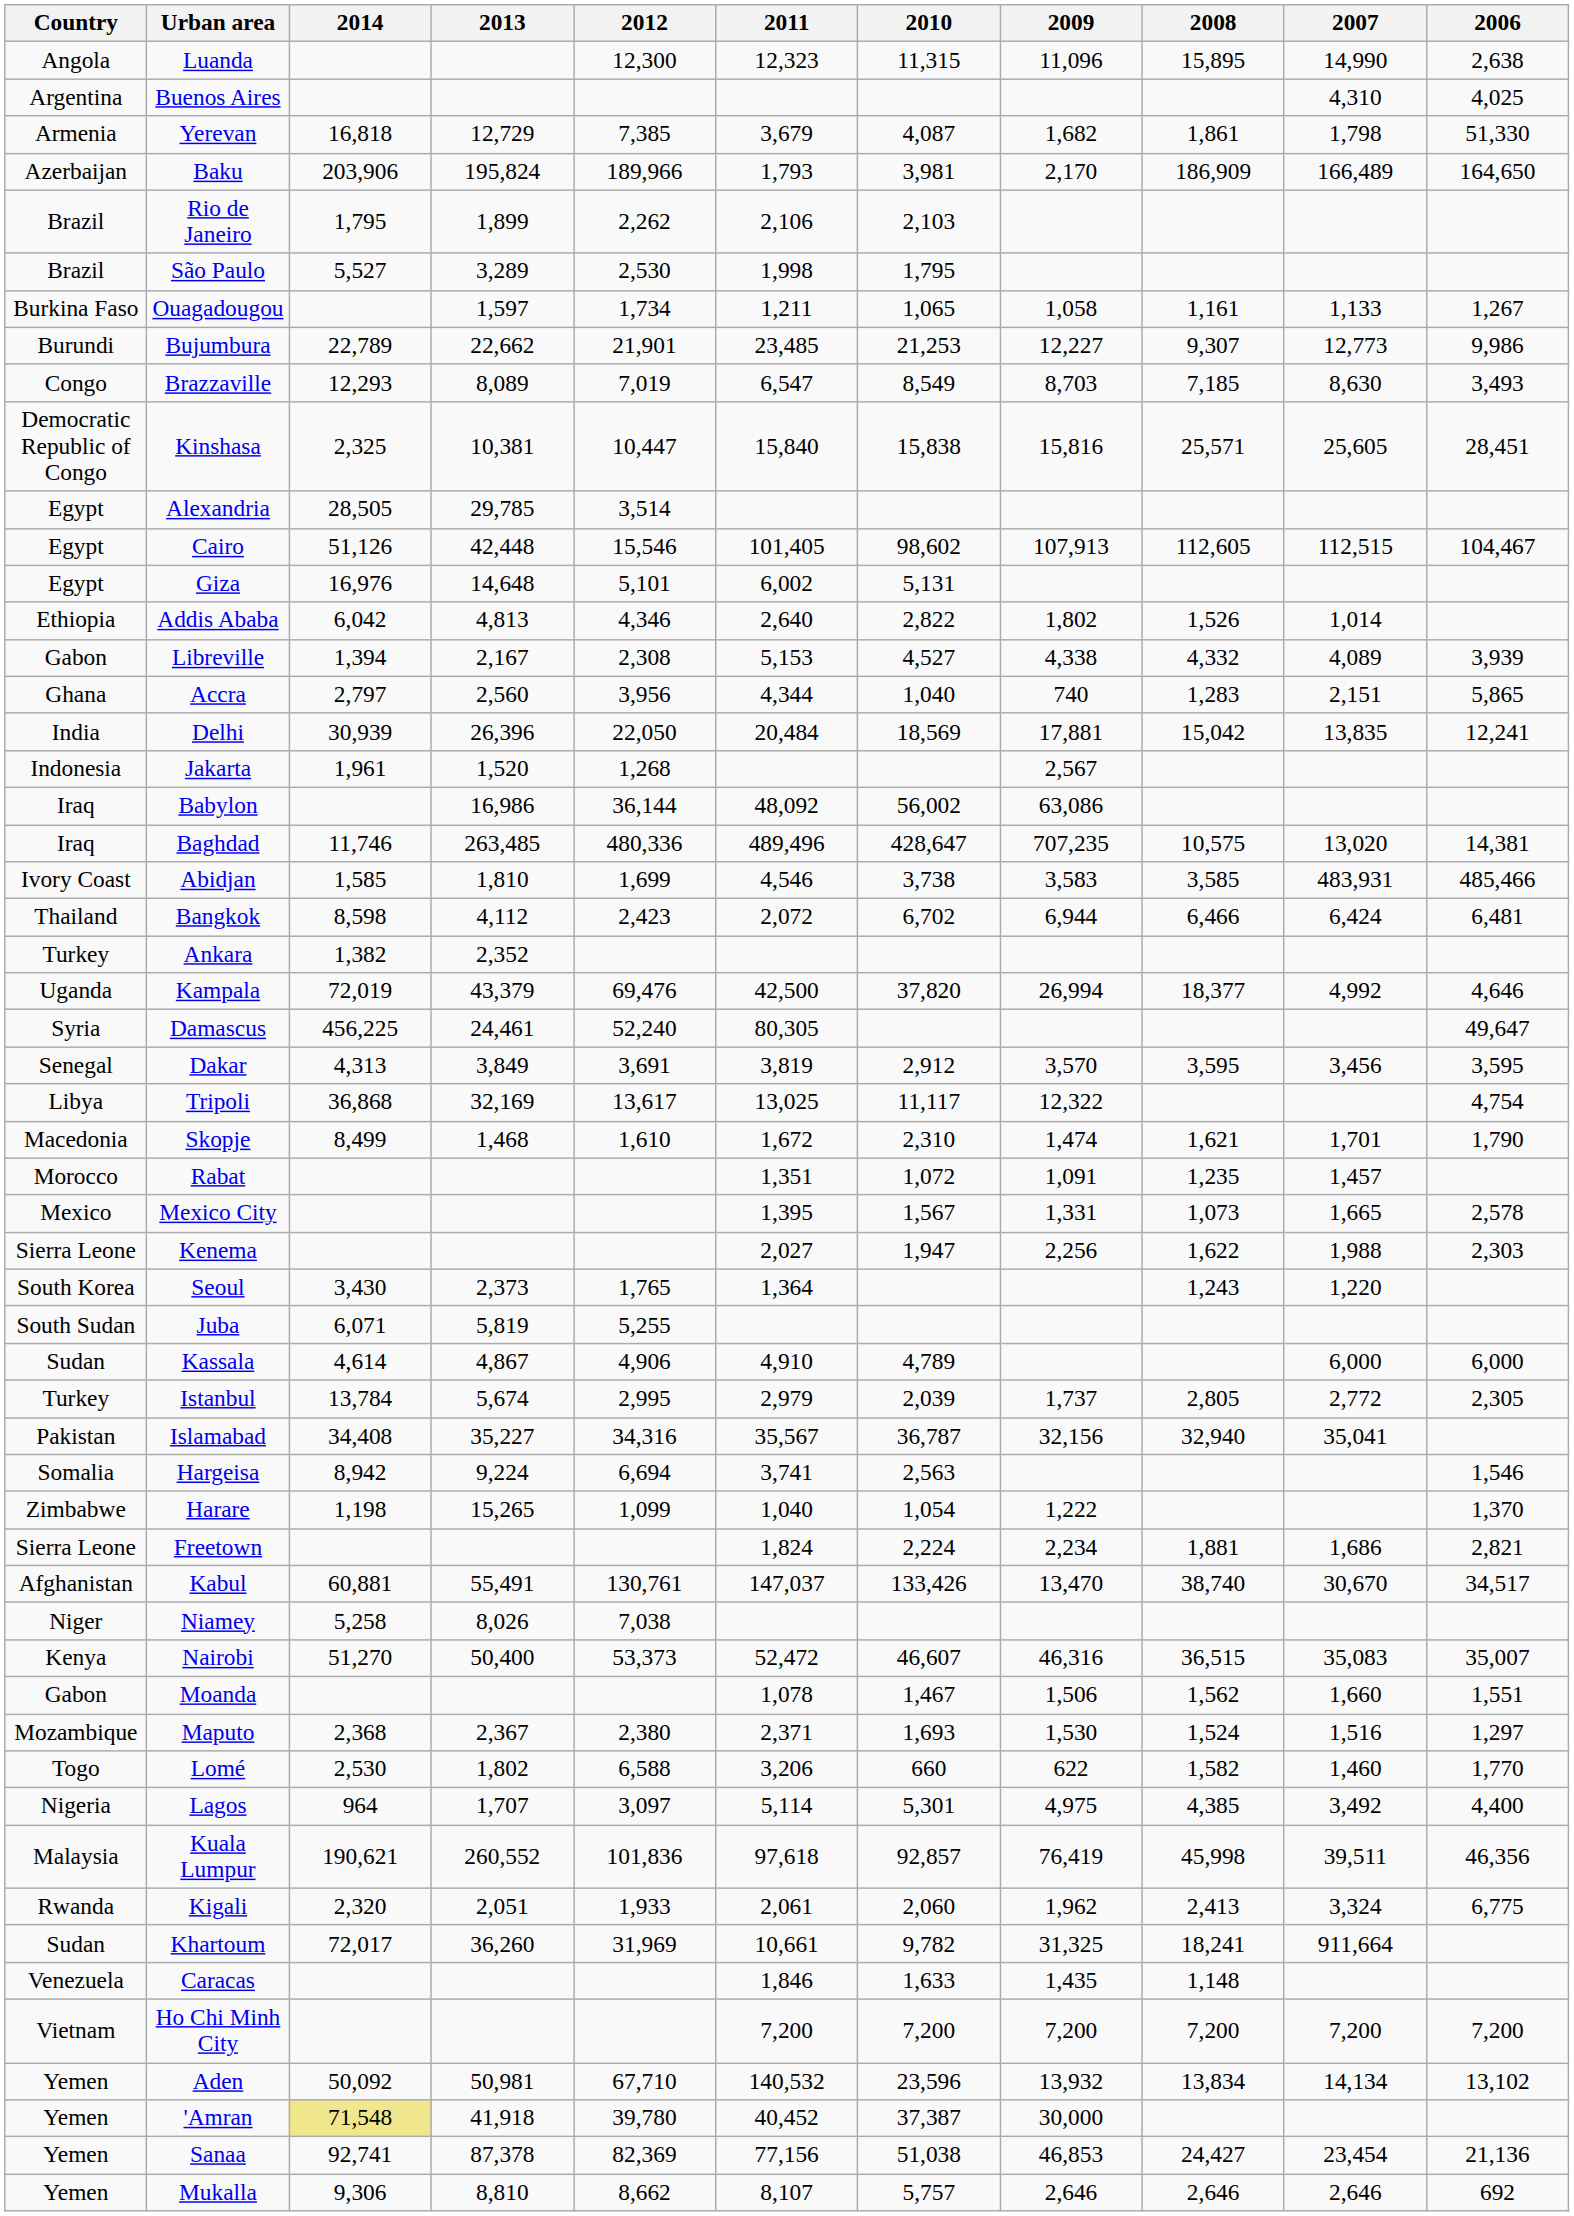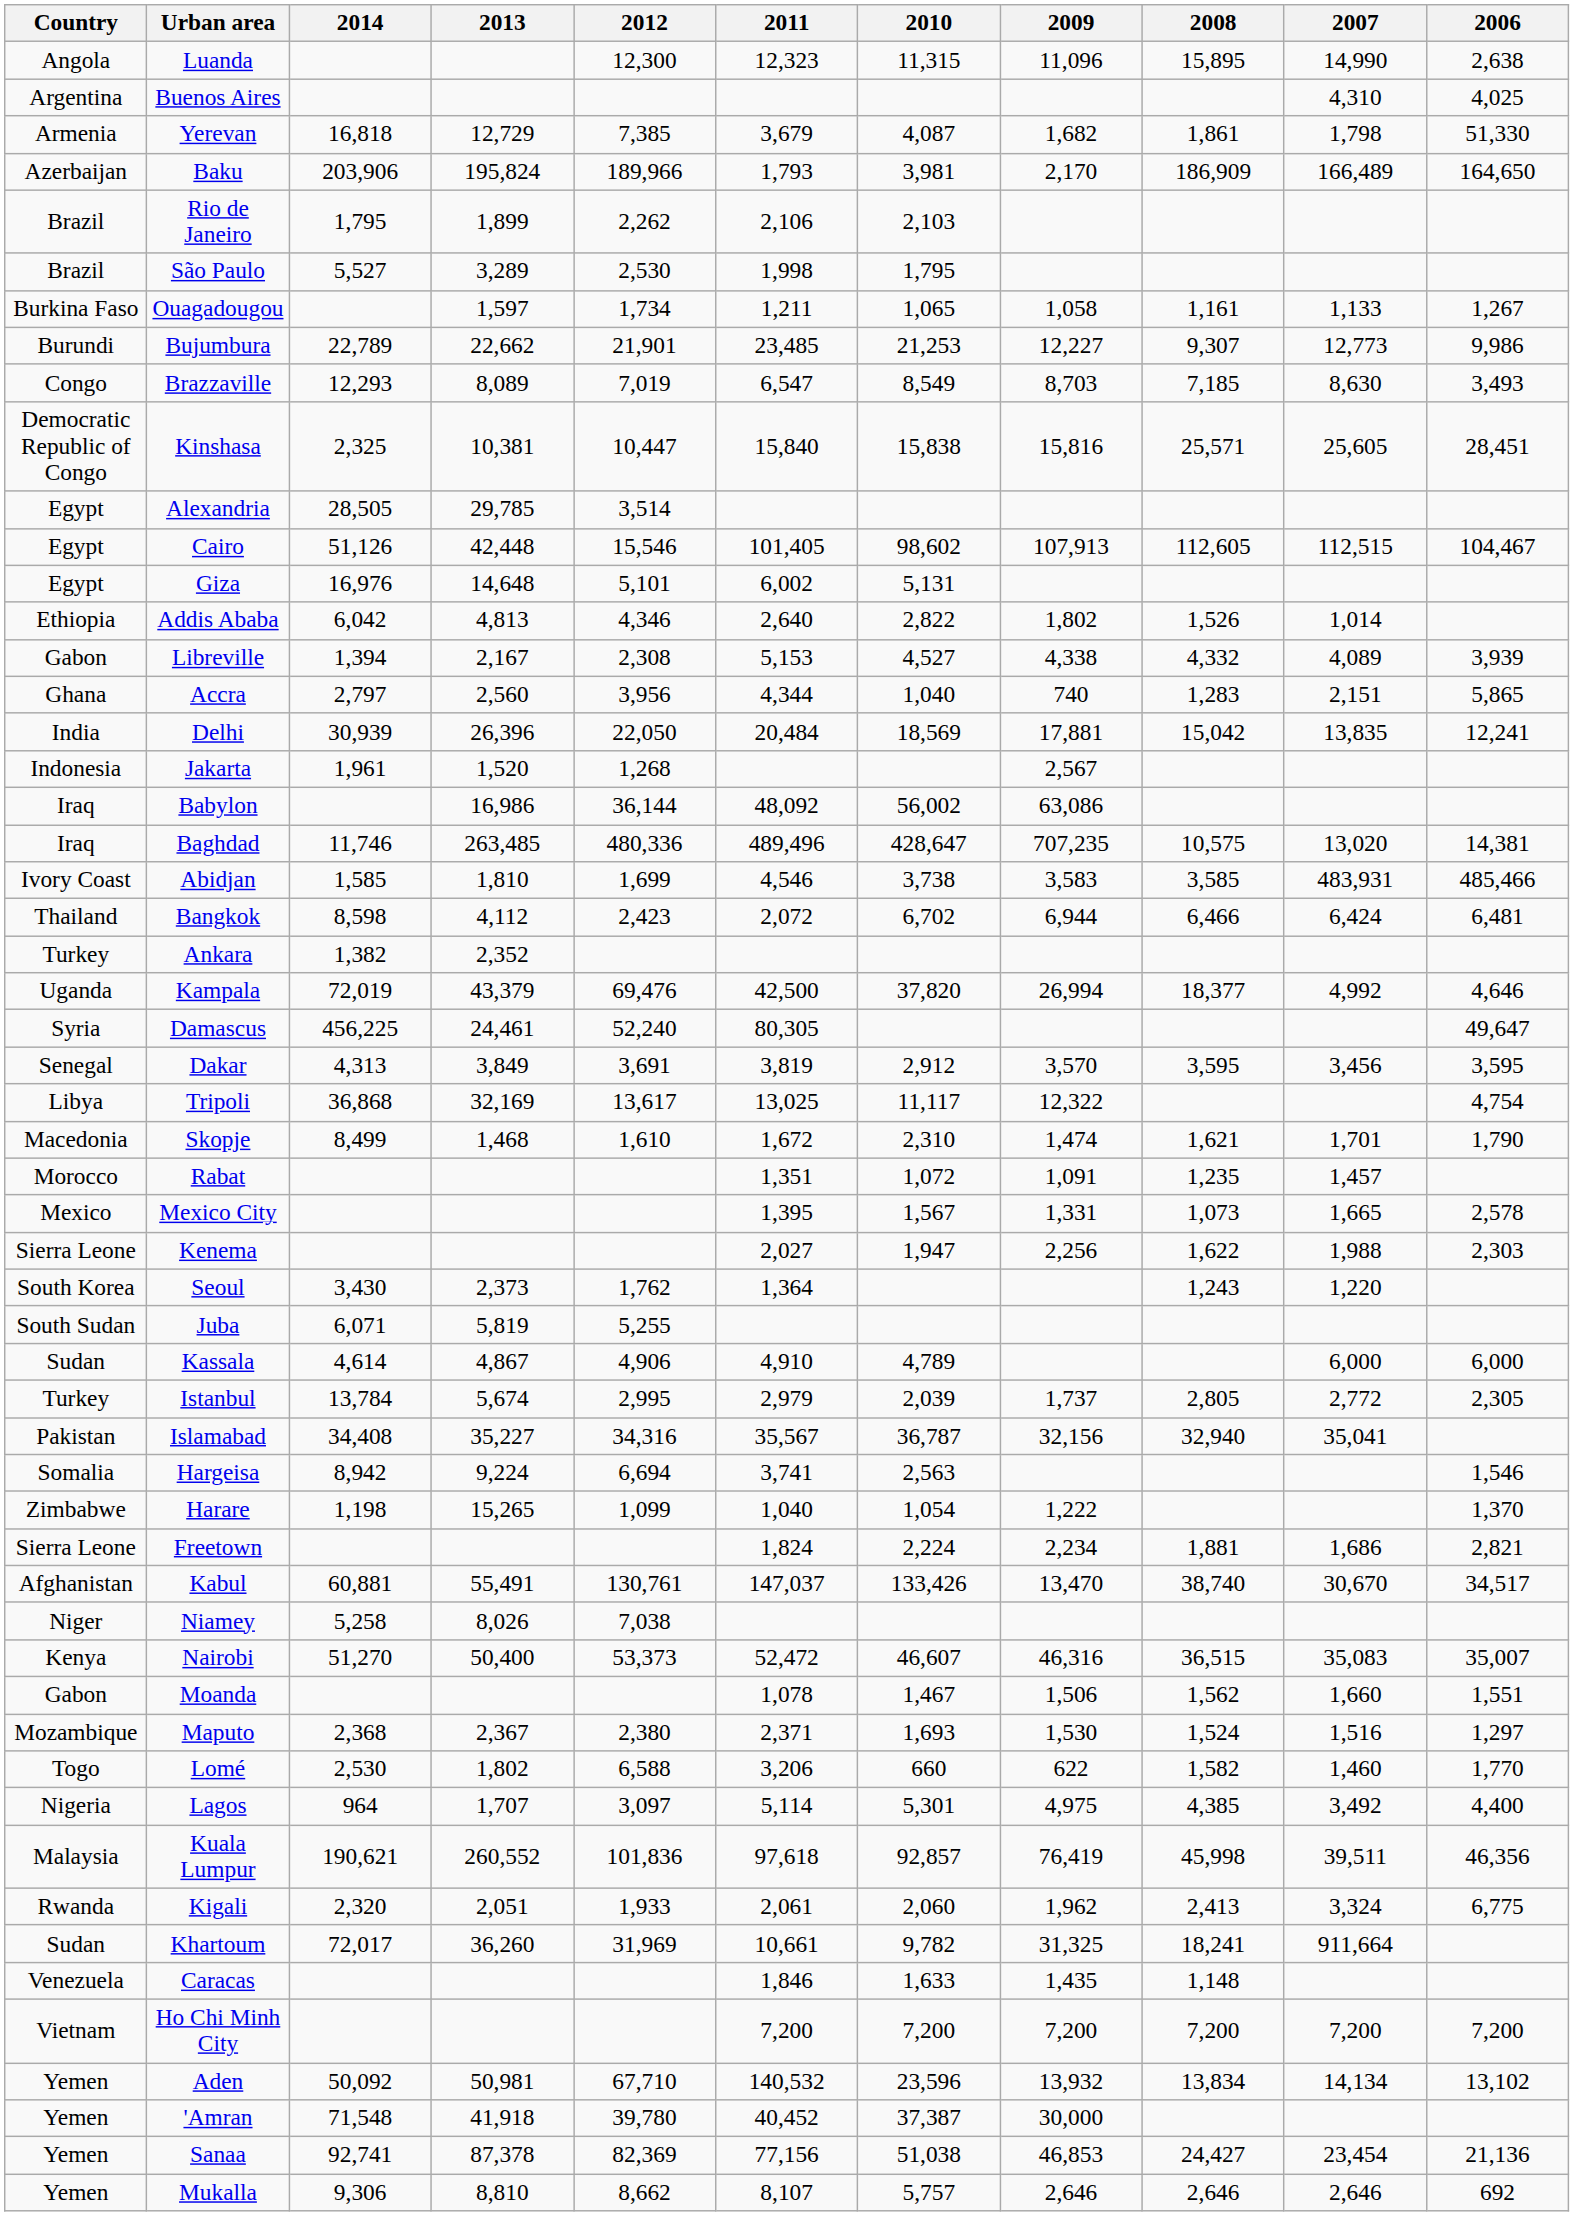Seoul | 2012: 1,765 -> 1,762
'Amran | 2014: khaki background -> no background
